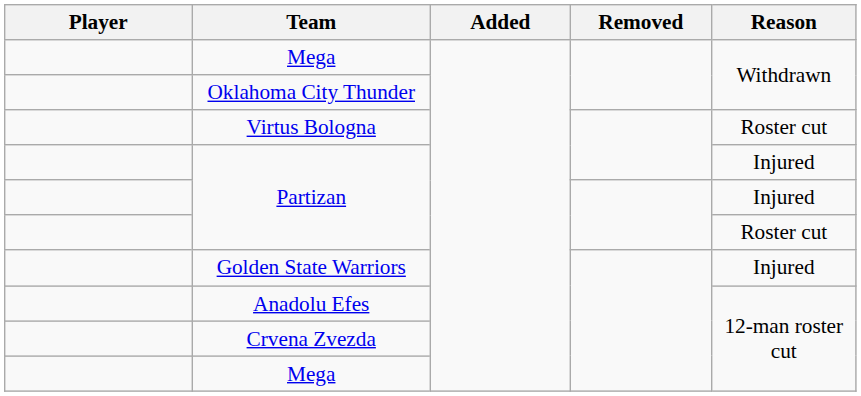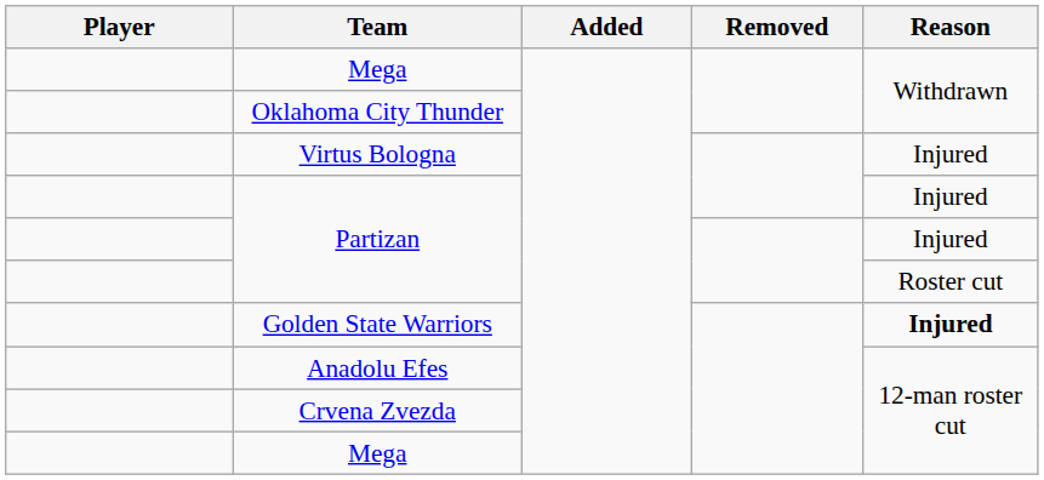Virtus Bologna | Reason: Roster cut -> Injured
Golden State Warriors | Reason: normal -> bold
